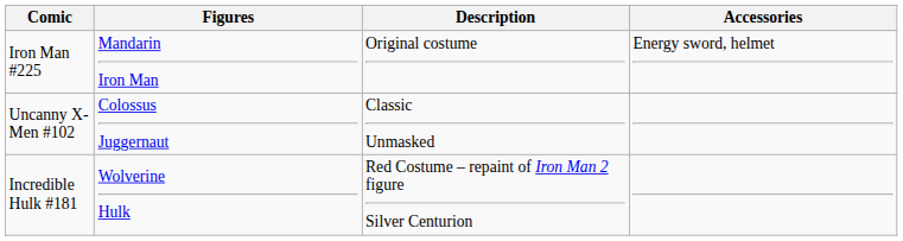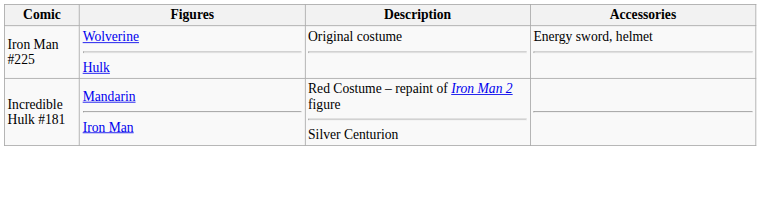Iron Man #225 | Figures: Mandarin Iron Man -> Wolverine Hulk
- row: Uncanny X-Men #102 | Colossus Juggernaut | Classic Unmasked
Incredible Hulk #181 | Figures: Wolverine Hulk -> Mandarin Iron Man
